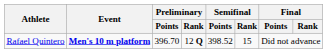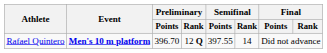Rafael Quintero | Semifinal / Points: 398.52 -> 397.55
Rafael Quintero | Semifinal / Rank: 15 -> 14
